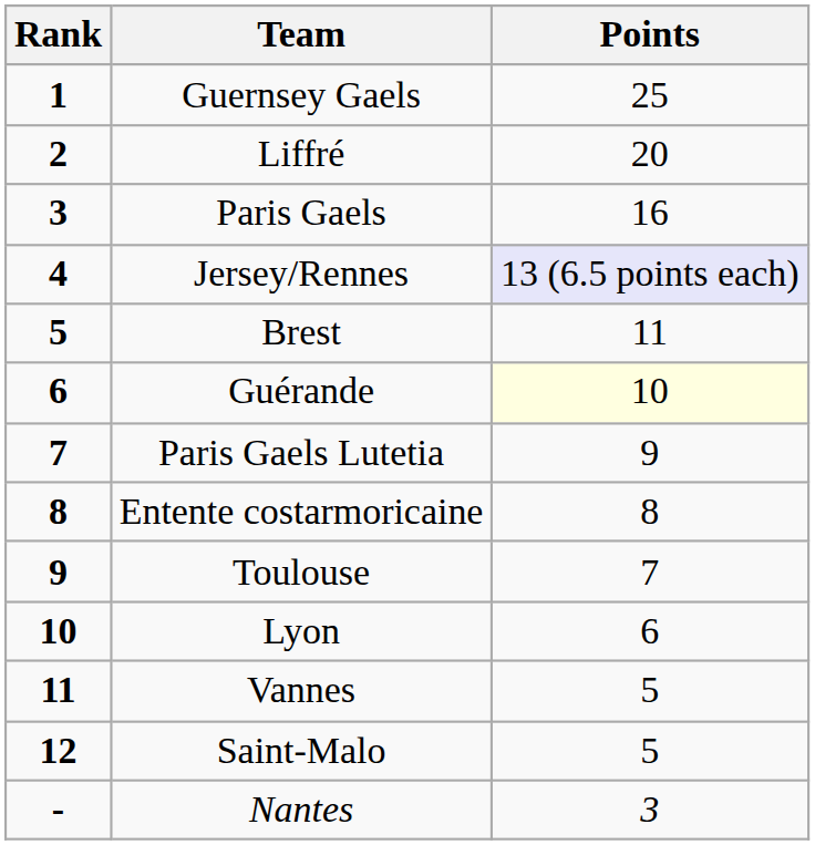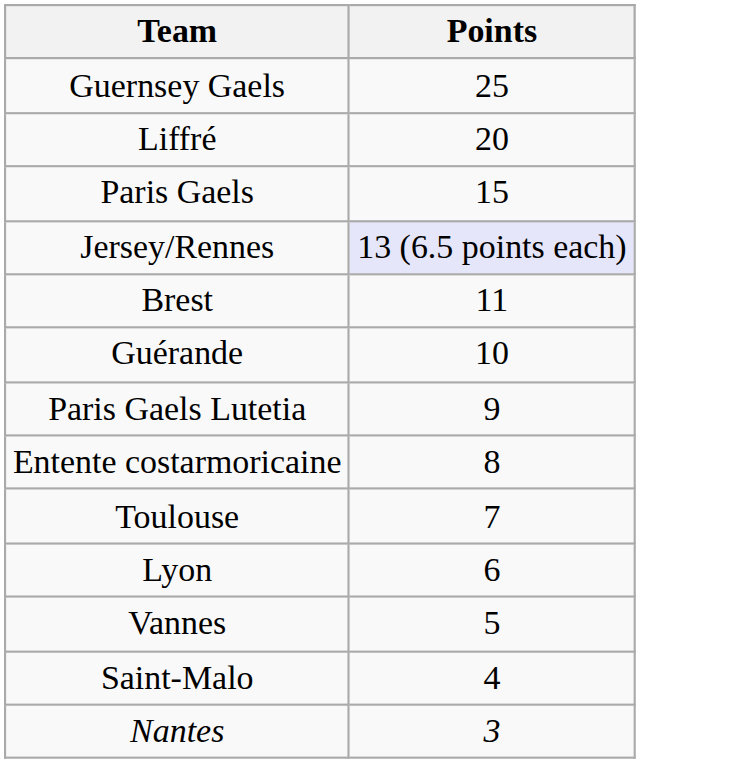- column: Rank | 1 | 2 | 3 | 4 | 5 | 6 | 7 | 8 | 9 | 10 | 11 | 12 | -
Paris Gaels | Points: 16 -> 15
Guérande | Points: lightyellow background -> no background
Saint-Malo | Points: 5 -> 4
